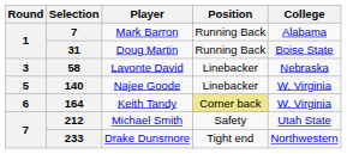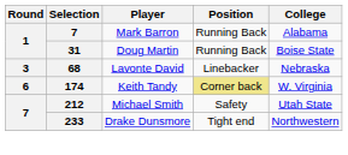Lavonte David | Selection: 58 -> 68
- row: 5 | 140 | Najee Goode | Linebacker | W. Virginia
Keith Tandy | Selection: 164 -> 174
